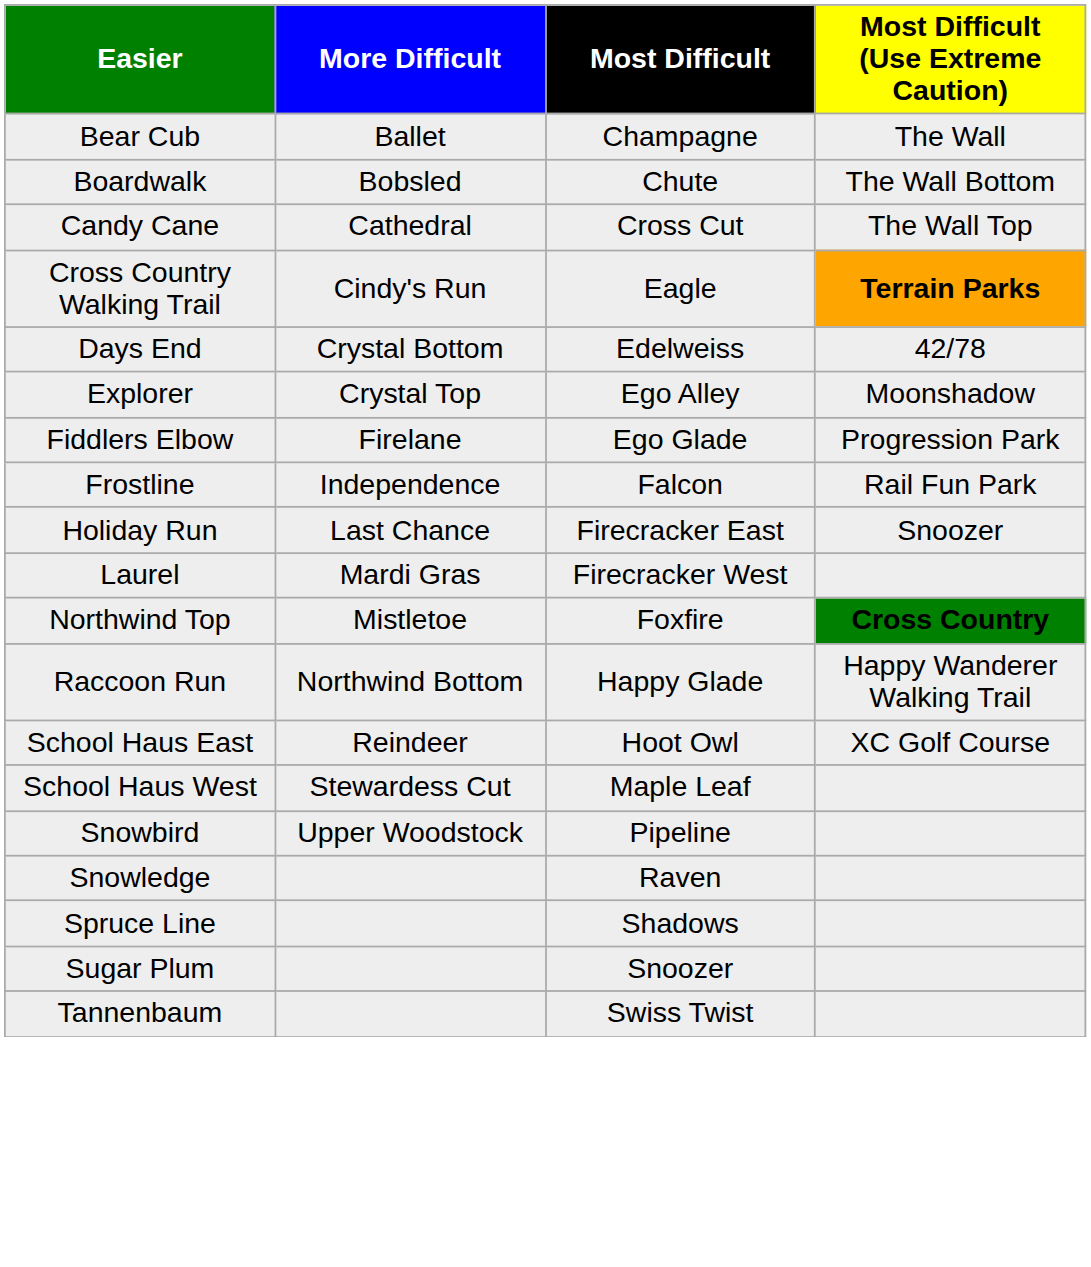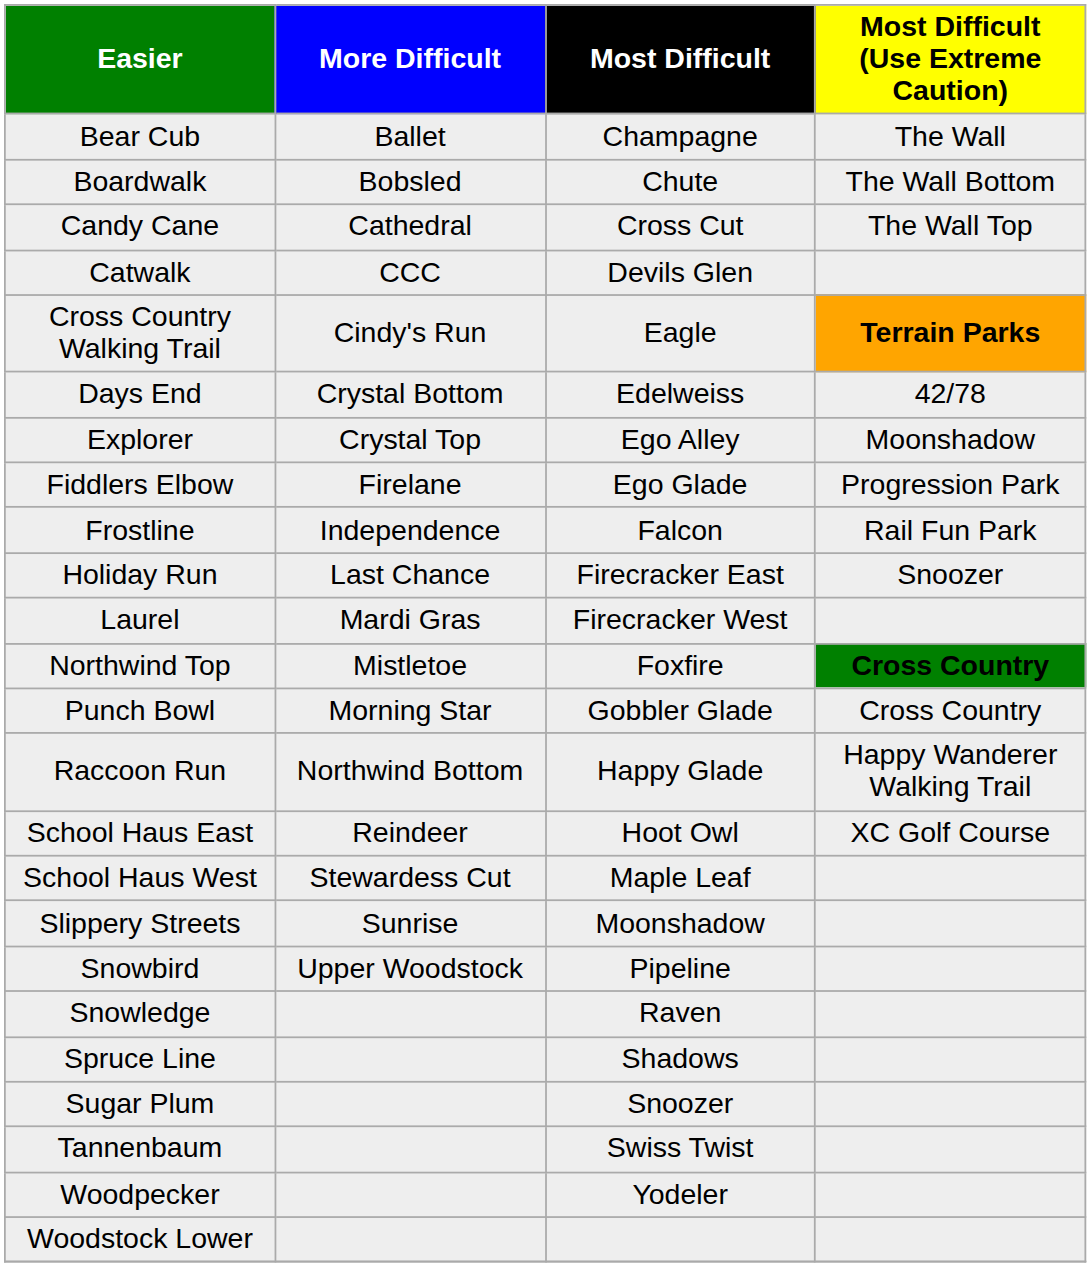+ row: Catwalk | CCC | Devils Glen
+ row: Punch Bowl | Morning Star | Gobbler Glade | Cross Country
+ row: Slippery Streets | Sunrise | Moonshadow
+ row: Woodpecker | Yodeler
+ row: Woodstock Lower
